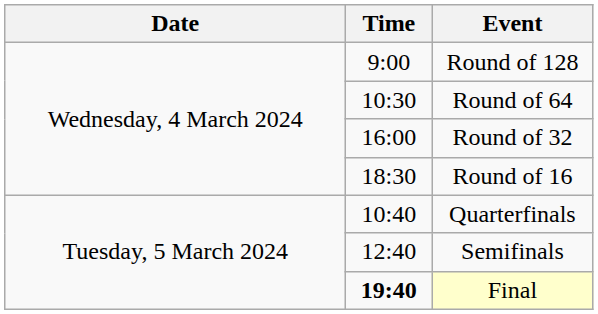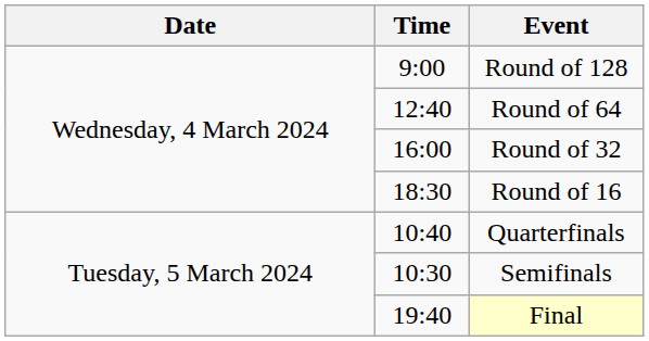Round of 64 | Time: 10:30 -> 12:40
Semifinals | Time: 12:40 -> 10:30
Final | Time: bold -> normal
